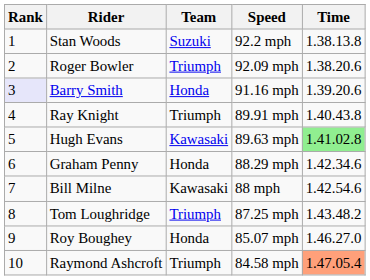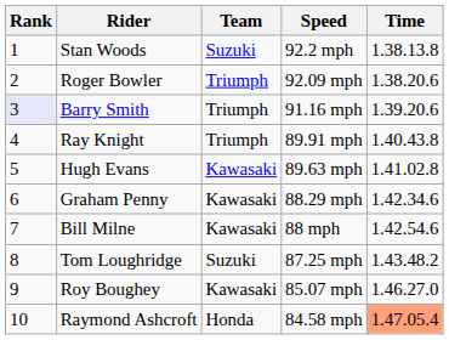Barry Smith | Team: Honda -> Triumph
Hugh Evans | Time: lightgreen background -> no background
Graham Penny | Team: Honda -> Kawasaki
Tom Loughridge | Team: Triumph -> Suzuki
Roy Boughey | Team: Honda -> Kawasaki
Raymond Ashcroft | Team: Triumph -> Honda
